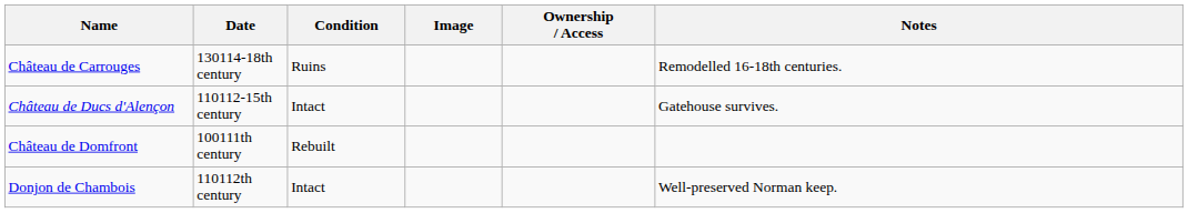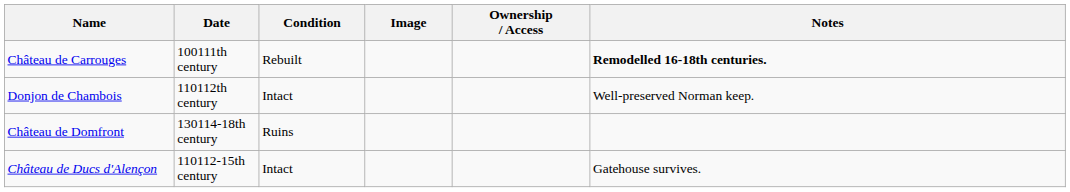Château de Carrouges | Date: 130114-18th century -> 100111th century
Château de Carrouges | Condition: Ruins -> Rebuilt
Château de Carrouges | Notes: normal -> bold
rows swapped: Donjon de Chambois <-> Château de Ducs d'Alençon
Château de Domfront | Date: 100111th century -> 130114-18th century
Château de Domfront | Condition: Rebuilt -> Ruins
